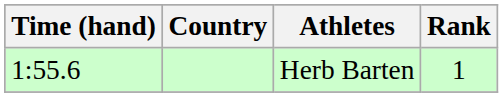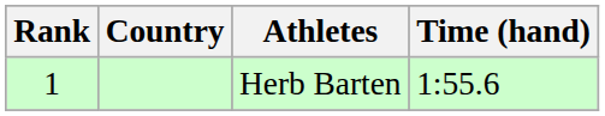columns swapped: Rank <-> Time (hand)
